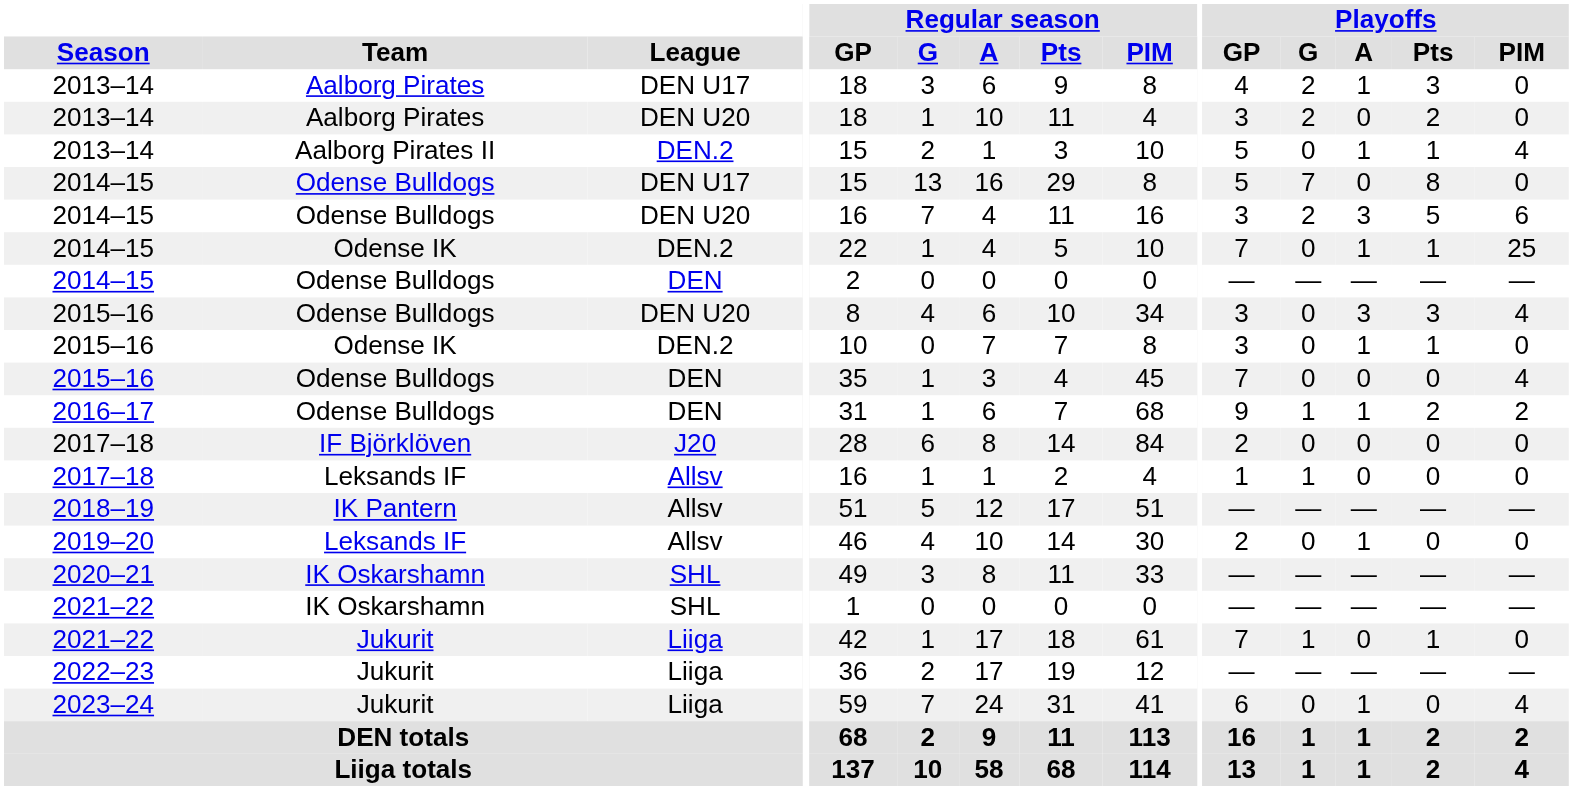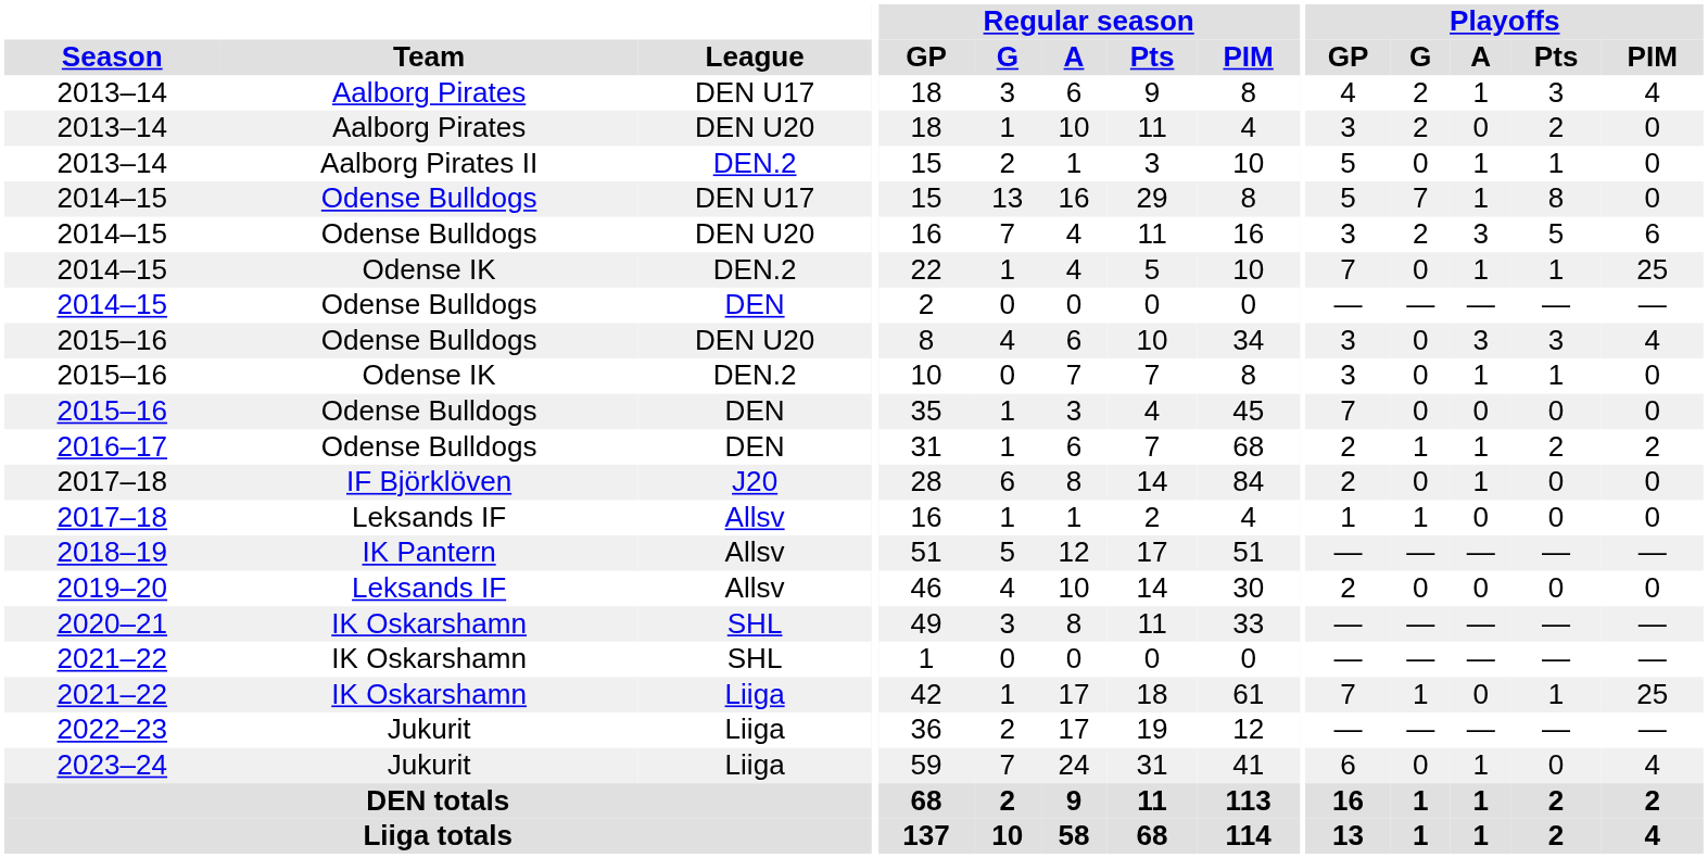2013–14 / DEN U17 | Playoffs / PIM: 0 -> 4
2013–14 / DEN.2 | Playoffs / PIM: 4 -> 0
2014–15 / DEN U17 | Playoffs / A: 0 -> 1
2015–16 / DEN | Playoffs / PIM: 4 -> 0
2016–17 | Playoffs / GP: 9 -> 2
2017–18 / J20 | Playoffs / A: 0 -> 1
2019–20 | Playoffs / A: 1 -> 0
2021–22 / Liiga | Team: Jukurit -> IK Oskarshamn
2021–22 / Liiga | Playoffs / PIM: 0 -> 25
